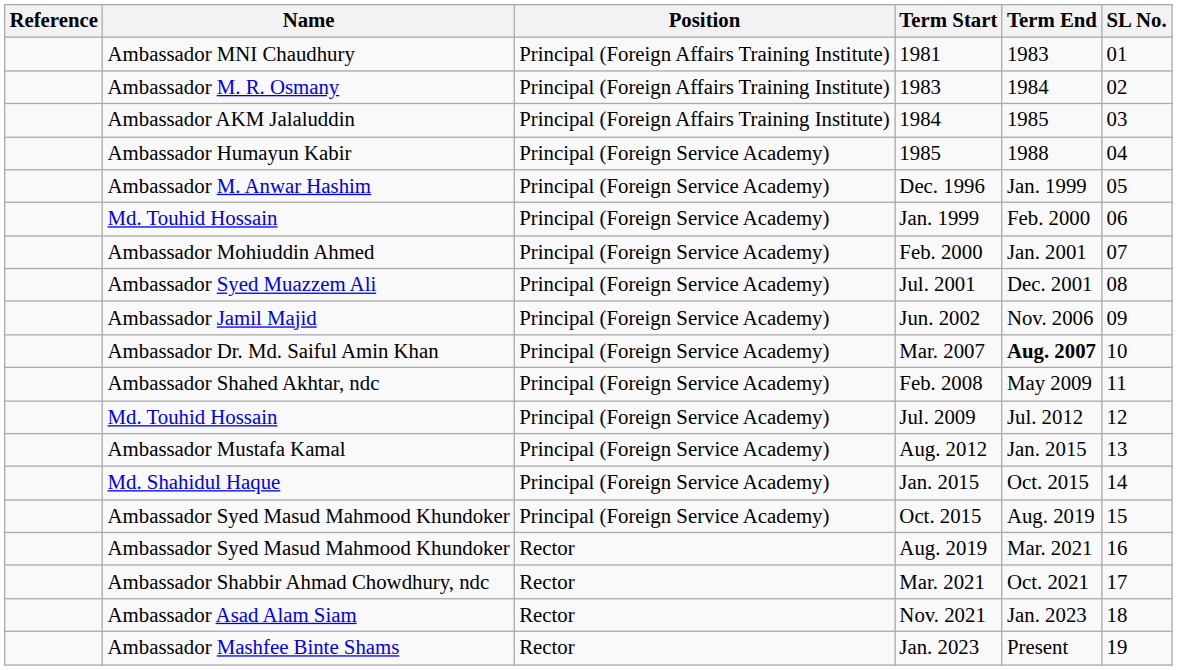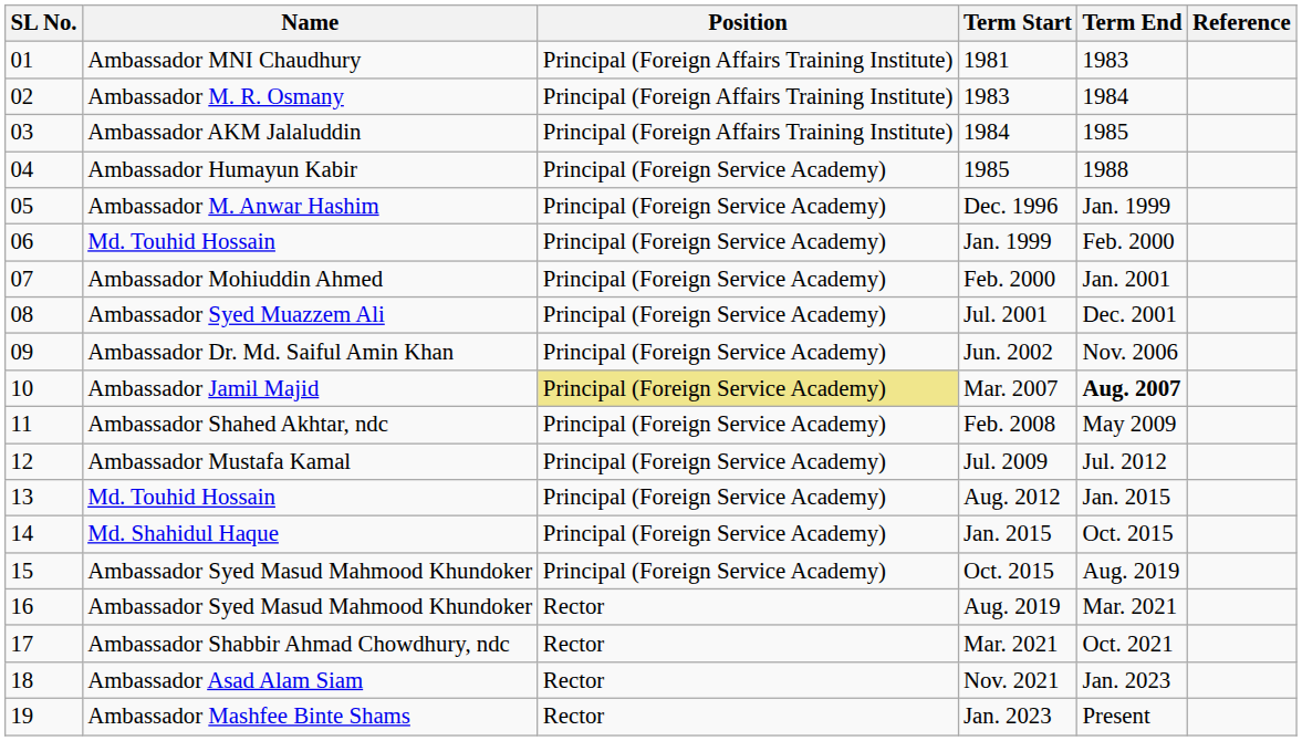columns swapped: SL No. <-> Reference
Jun. 2002 | Name: Ambassador Jamil Majid -> Ambassador Dr. Md. Saiful Amin Khan
Mar. 2007 | Name: Ambassador Dr. Md. Saiful Amin Khan -> Ambassador Jamil Majid
Mar. 2007 | Position: no background -> khaki background
Jul. 2009 | Name: Md. Touhid Hossain -> Ambassador Mustafa Kamal
Aug. 2012 | Name: Ambassador Mustafa Kamal -> Md. Touhid Hossain
